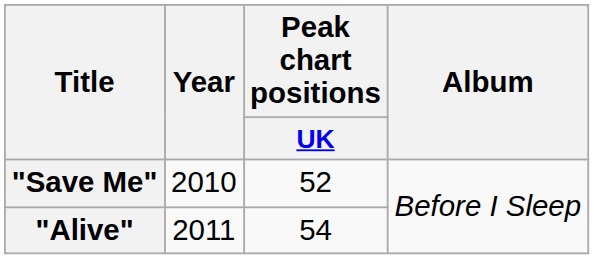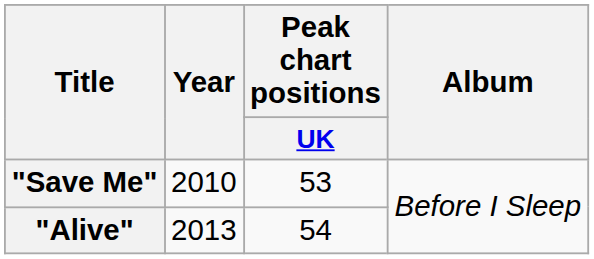"Save Me" | Peak chart positions / UK: 52 -> 53
"Alive" | Year: 2011 -> 2013
